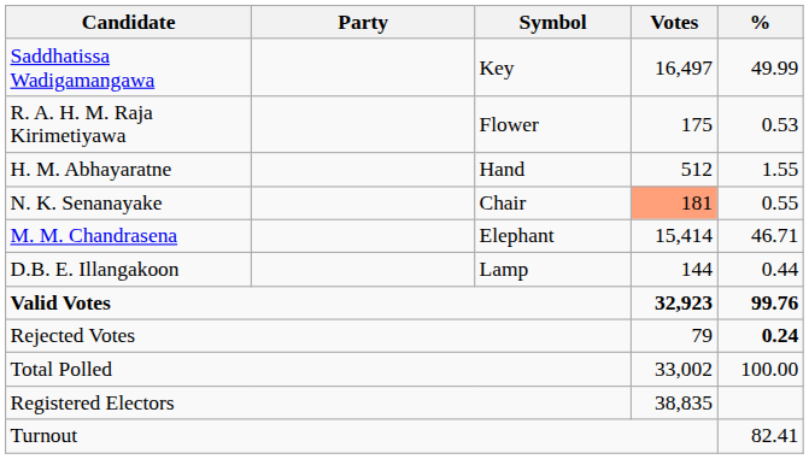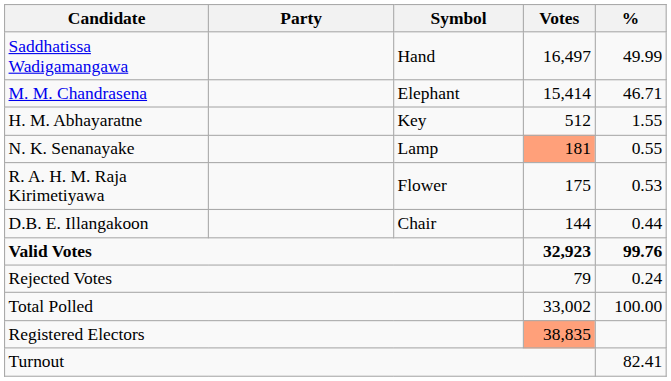Saddhatissa Wadigamangawa | Symbol: Key -> Hand
rows swapped: M. M. Chandrasena <-> R. A. H. M. Raja Kirimetiyawa
H. M. Abhayaratne | Symbol: Hand -> Key
N. K. Senanayake | Symbol: Chair -> Lamp
D.B. E. Illangakoon | Symbol: Lamp -> Chair
Rejected Votes | %: bold -> normal
Registered Electors | Votes: no background -> lightsalmon background
